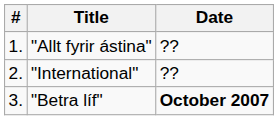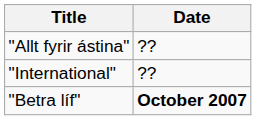- column: # | 1. | 2. | 3.
